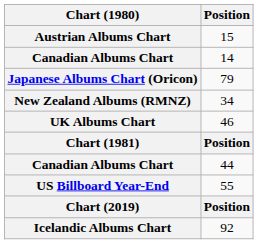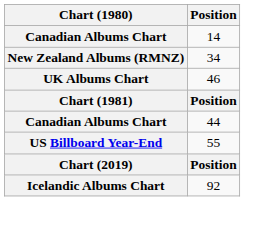- row: Austrian Albums Chart | 15
- row: Japanese Albums Chart (Oricon) | 79
